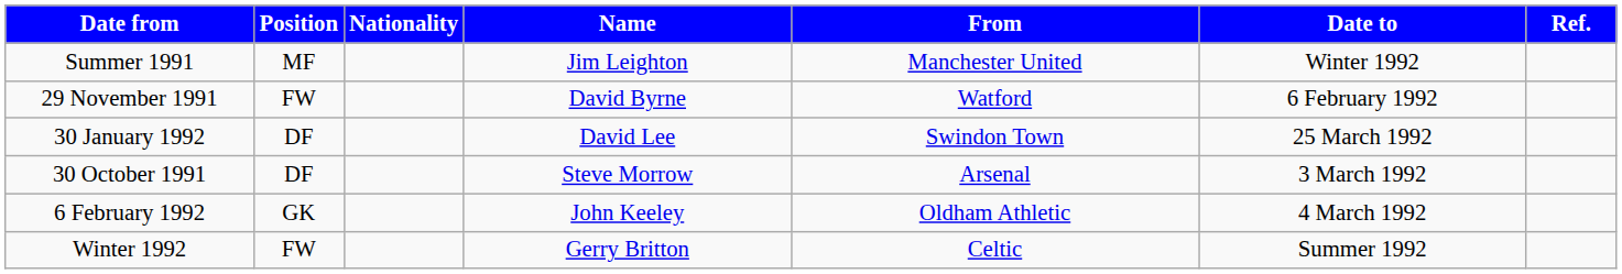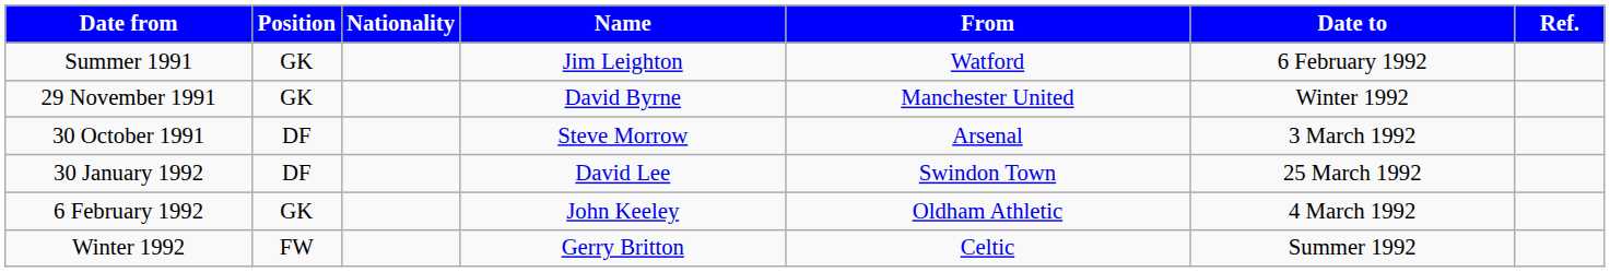Summer 1991 | Position: MF -> GK
Summer 1991 | From: Manchester United -> Watford
Summer 1991 | Date to: Winter 1992 -> 6 February 1992
29 November 1991 | Position: FW -> GK
29 November 1991 | From: Watford -> Manchester United
29 November 1991 | Date to: 6 February 1992 -> Winter 1992
rows swapped: 30 October 1991 <-> 30 January 1992
